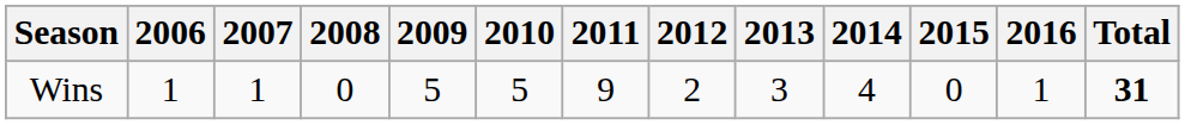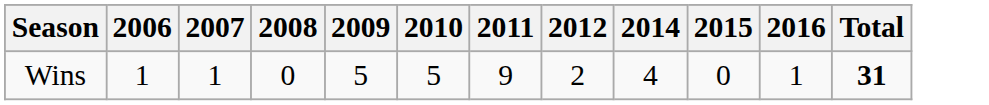- column: 2013 | 3
